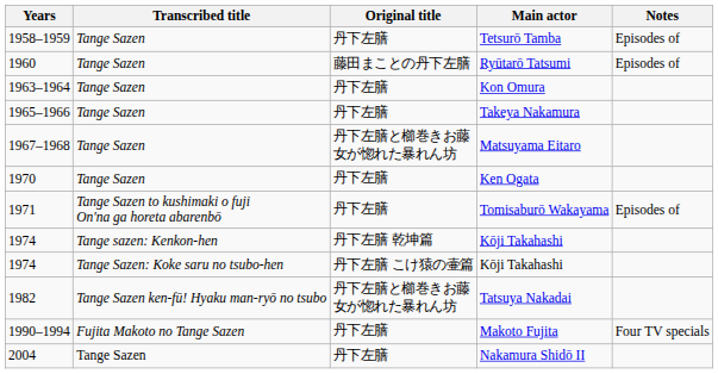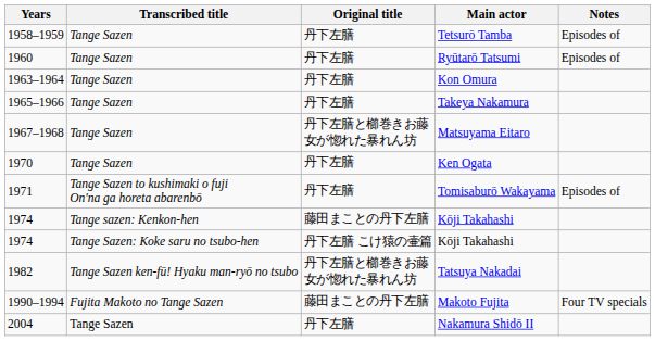Ryūtarō Tatsumi | Original title: 藤田まことの丹下左膳 -> 丹下左膳
Tange sazen: Kenkon-hen / Kōji Takahashi | Original title: 丹下左膳 乾坤篇 -> 藤田まことの丹下左膳
Makoto Fujita | Original title: 丹下左膳 -> 藤田まことの丹下左膳
